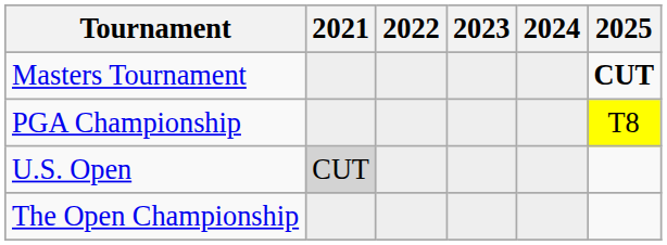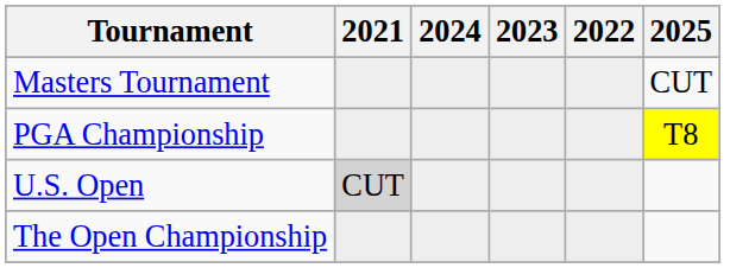columns swapped: 2022 <-> 2024
Masters Tournament | 2025: bold -> normal
